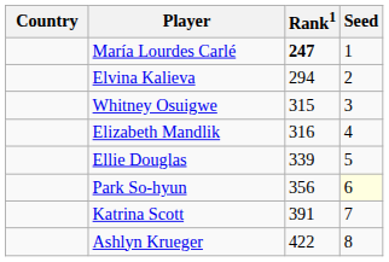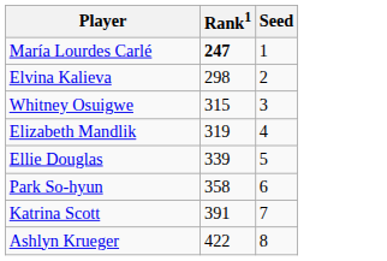- column: Country
Elvina Kalieva | Rank1: 294 -> 298
Elizabeth Mandlik | Rank1: 316 -> 319
Park So-hyun | Rank1: 356 -> 358
Park So-hyun | Seed: lightyellow background -> no background
